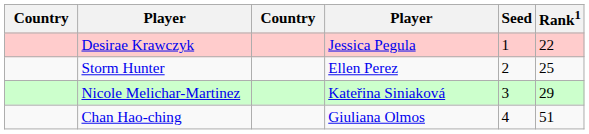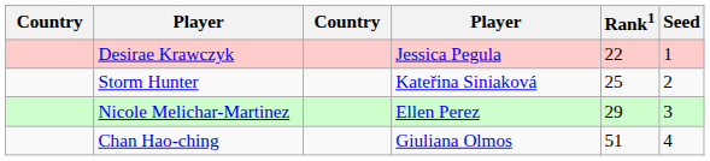columns swapped: Rank1 <-> Seed
Storm Hunter | column 4: Ellen Perez -> Kateřina Siniaková
Nicole Melichar-Martinez | column 4: Kateřina Siniaková -> Ellen Perez
